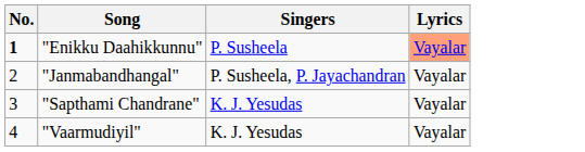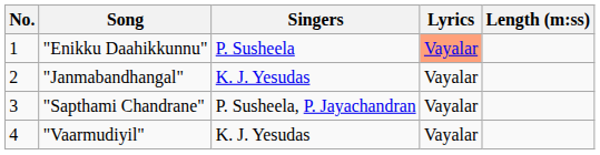+ column: Length (m:ss)
"Enikku Daahikkunnu" | No.: bold -> normal
"Janmabandhangal" | Singers: P. Susheela, P. Jayachandran -> K. J. Yesudas
"Sapthami Chandrane" | Singers: K. J. Yesudas -> P. Susheela, P. Jayachandran
